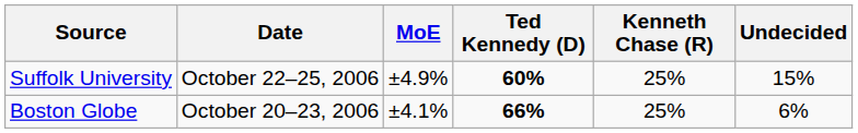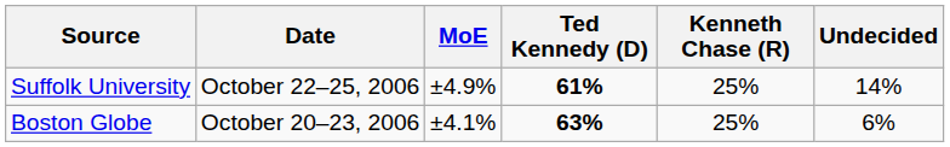Suffolk University | Ted Kennedy (D): 60% -> 61%
Suffolk University | Undecided: 15% -> 14%
Boston Globe | Ted Kennedy (D): 66% -> 63%
